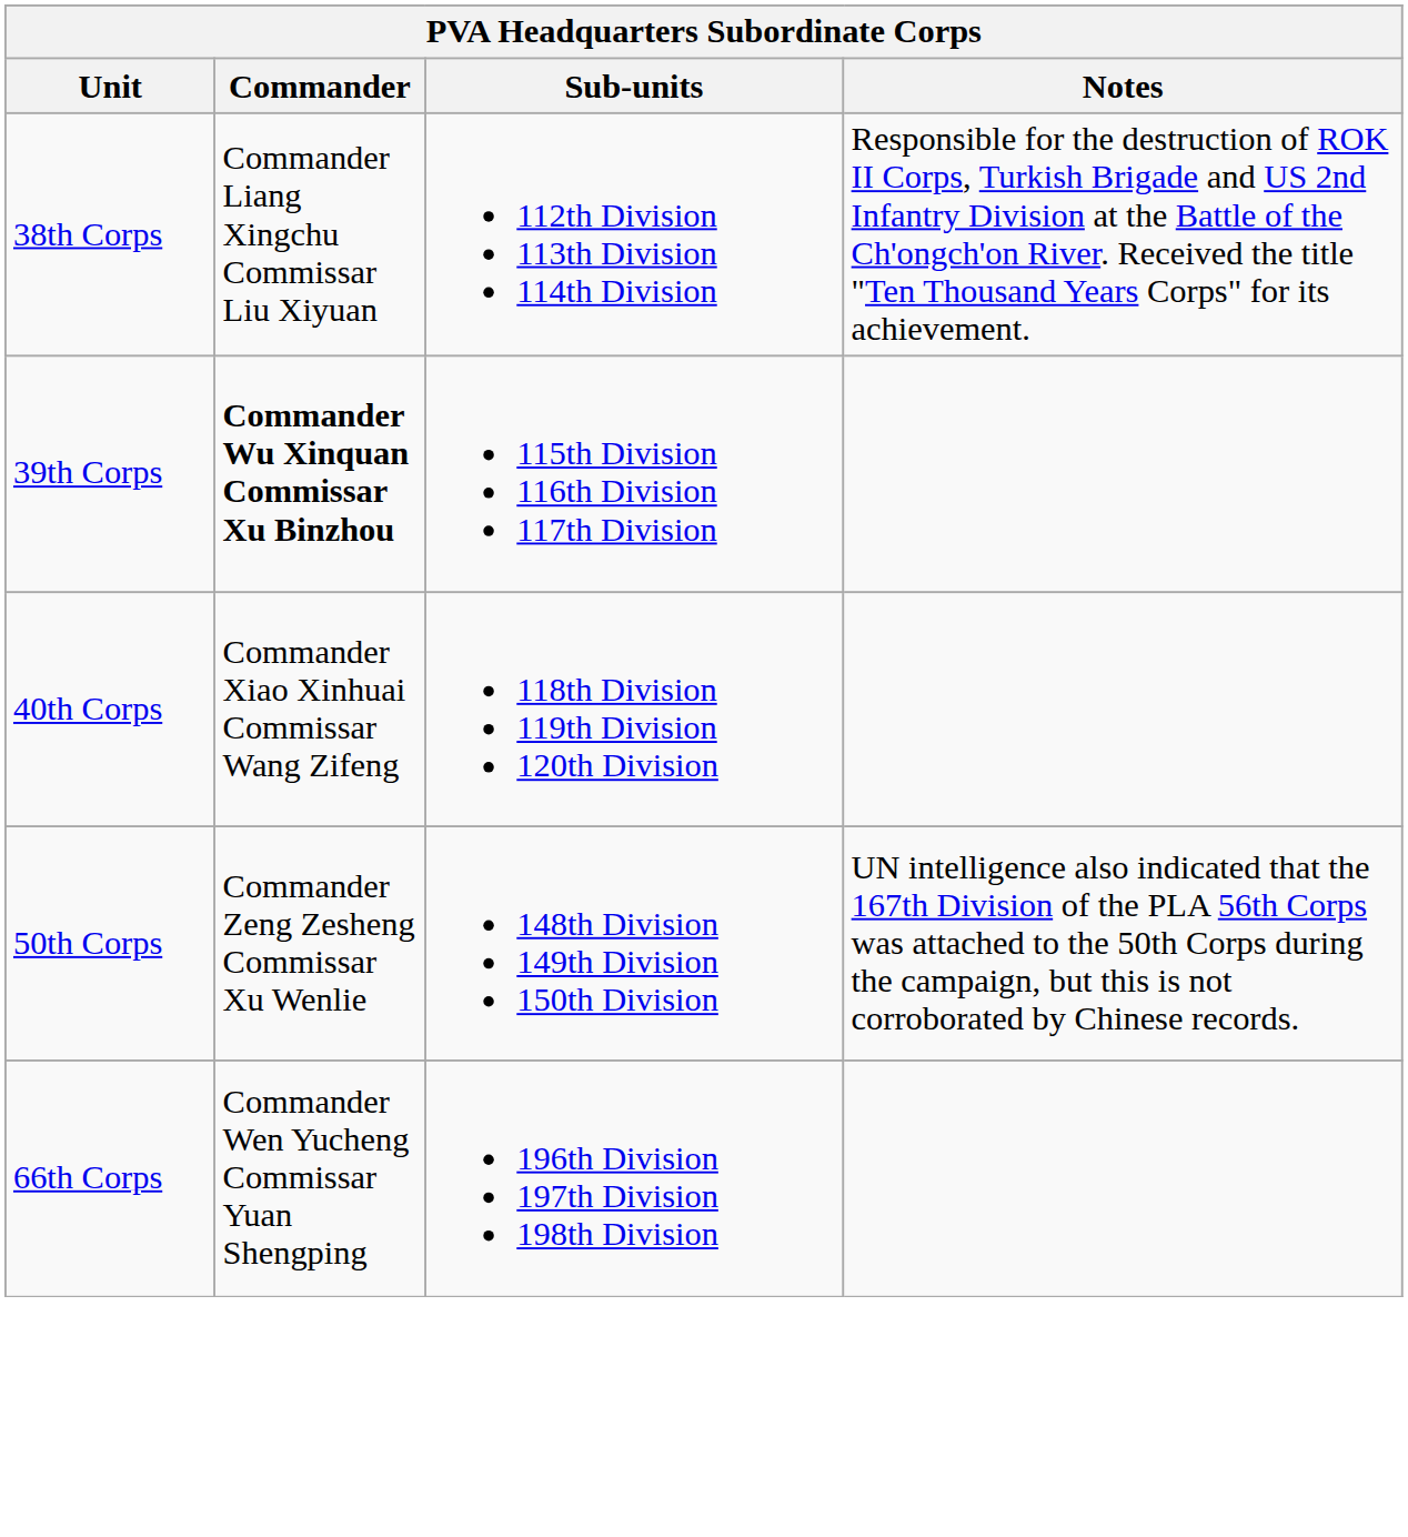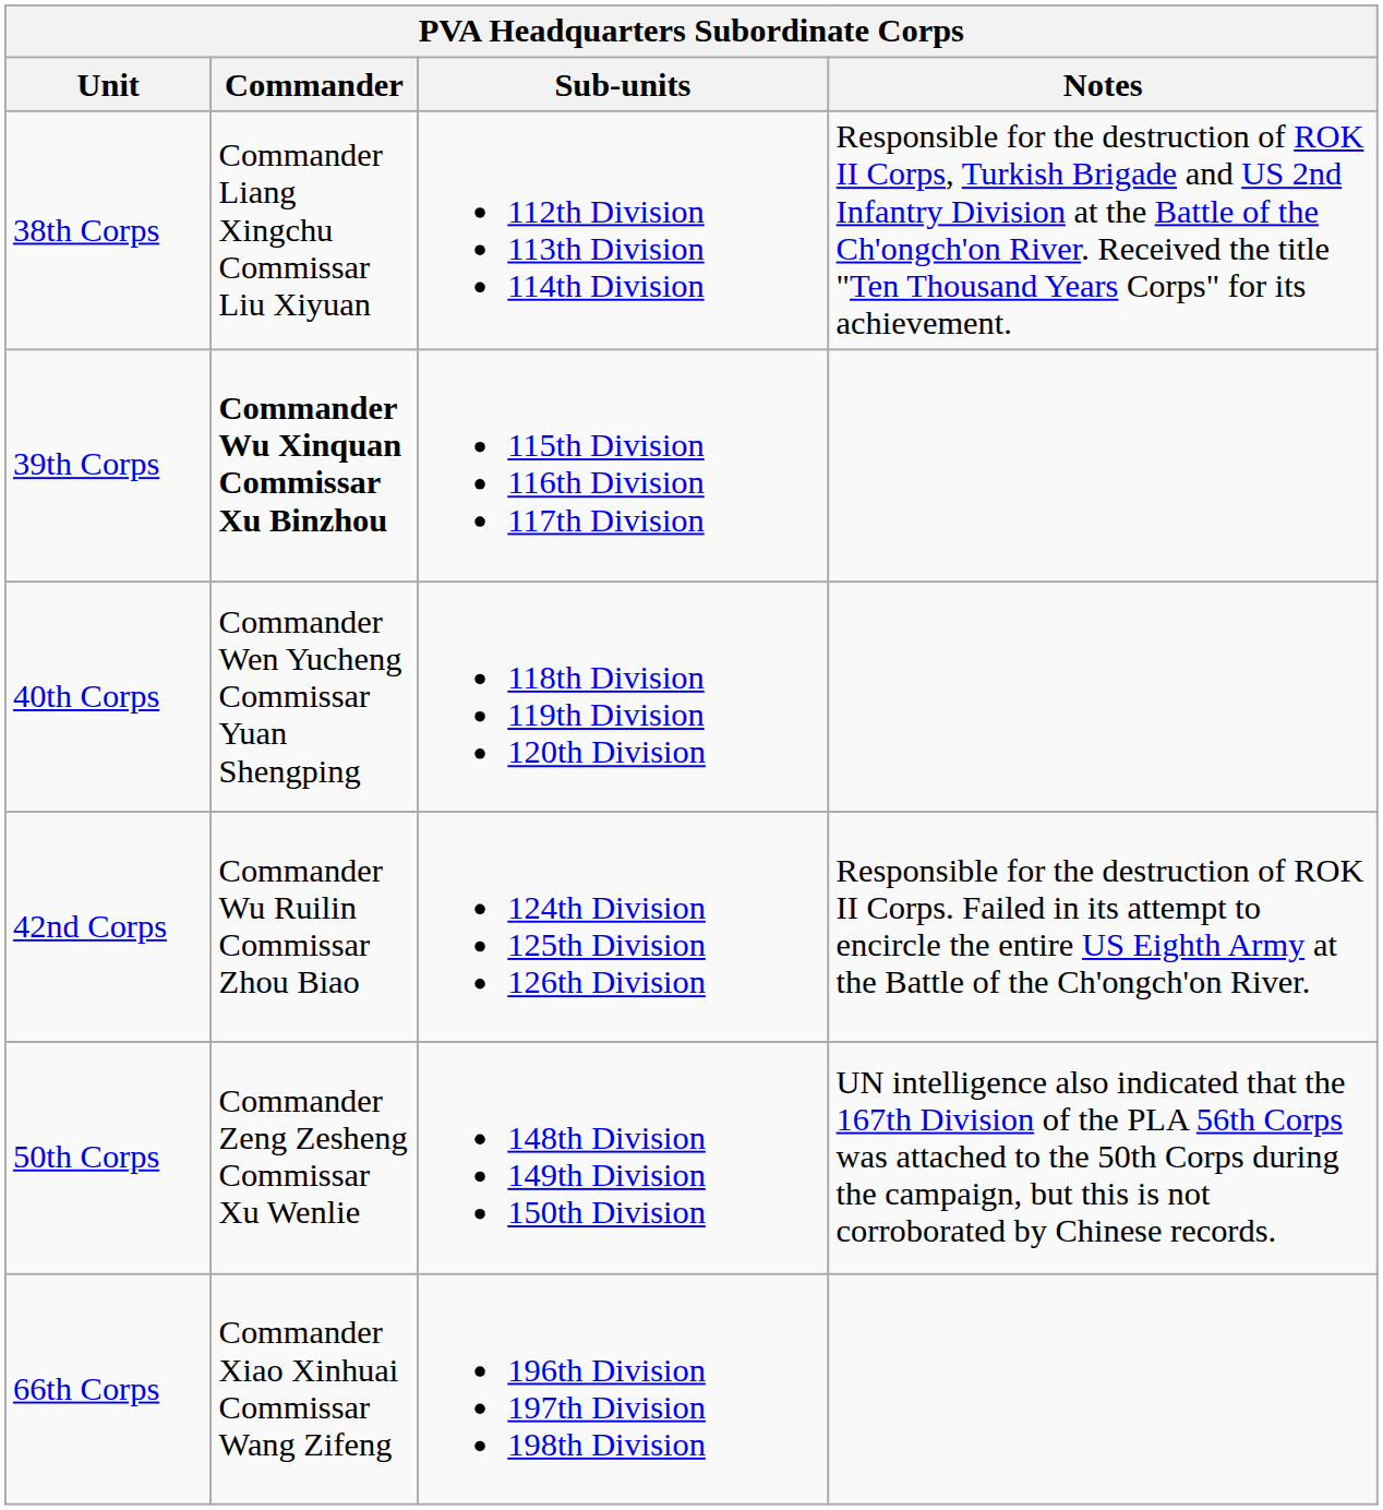40th Corps | Commander: Commander Xiao Xinhuai Commissar Wang Zifeng -> Commander Wen Yucheng Commissar Yuan Shengping
+ row: 42nd Corps | Commander Wu Ruilin Commissar Zhou Biao | 124th Division 125th Division 126th Division | Responsible for the destruction of ROK II Corps. Failed in its attempt to encircle the entire US Eighth Army at the Battle of the Ch'ongch'on River.
66th Corps | Commander: Commander Wen Yucheng Commissar Yuan Shengping -> Commander Xiao Xinhuai Commissar Wang Zifeng
